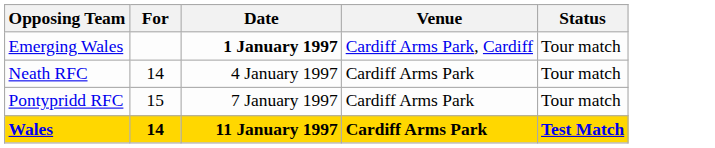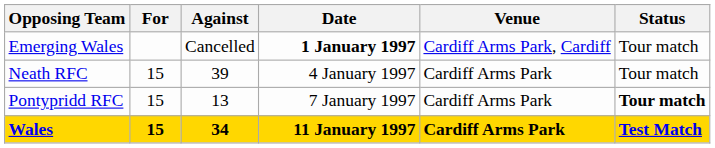+ column: Against | Cancelled | 39 | 13 | 34
Neath RFC | For: 14 -> 15
Pontypridd RFC | Status: normal -> bold
Wales | For: 14 -> 15
